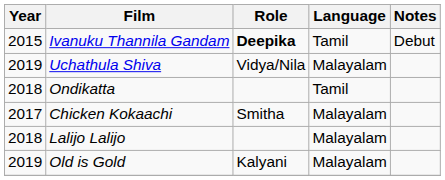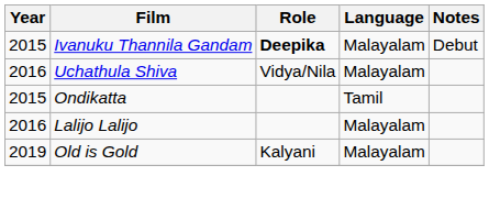Ivanuku Thannila Gandam | Language: Tamil -> Malayalam
Uchathula Shiva | Year: 2019 -> 2016
Ondikatta | Year: 2018 -> 2015
- row: 2017 | Chicken Kokaachi | Smitha | Malayalam
Lalijo Lalijo | Year: 2018 -> 2016
